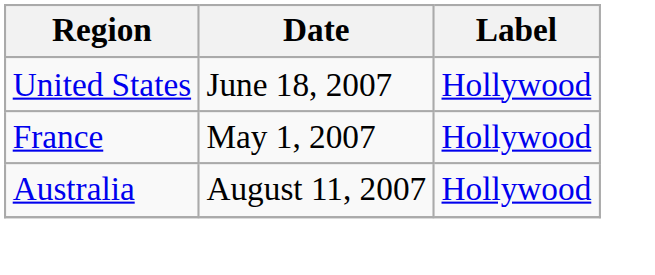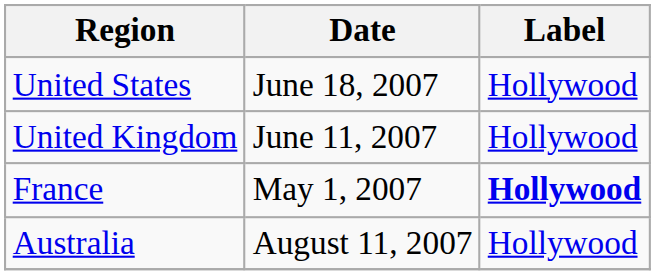+ row: United Kingdom | June 11, 2007 | Hollywood
France | Label: normal -> bold
